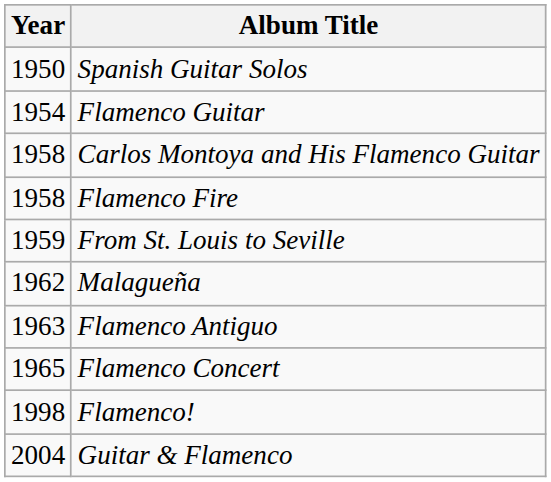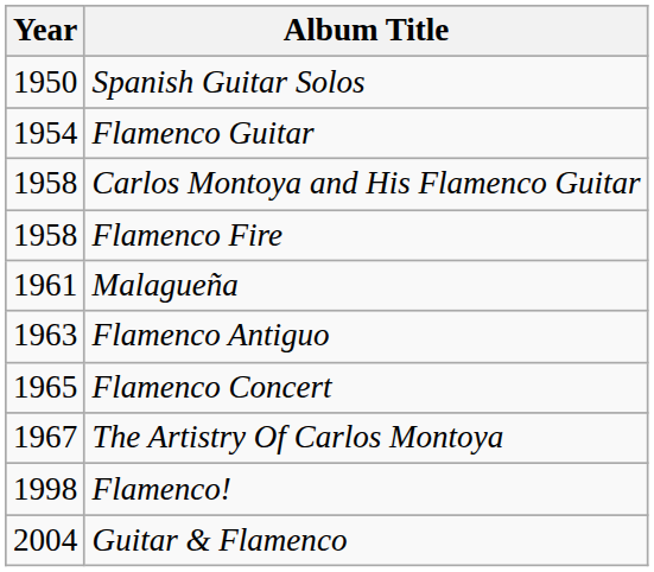- row: 1959 | From St. Louis to Seville
Malagueña | Year: 1962 -> 1961
+ row: 1967 | The Artistry Of Carlos Montoya
